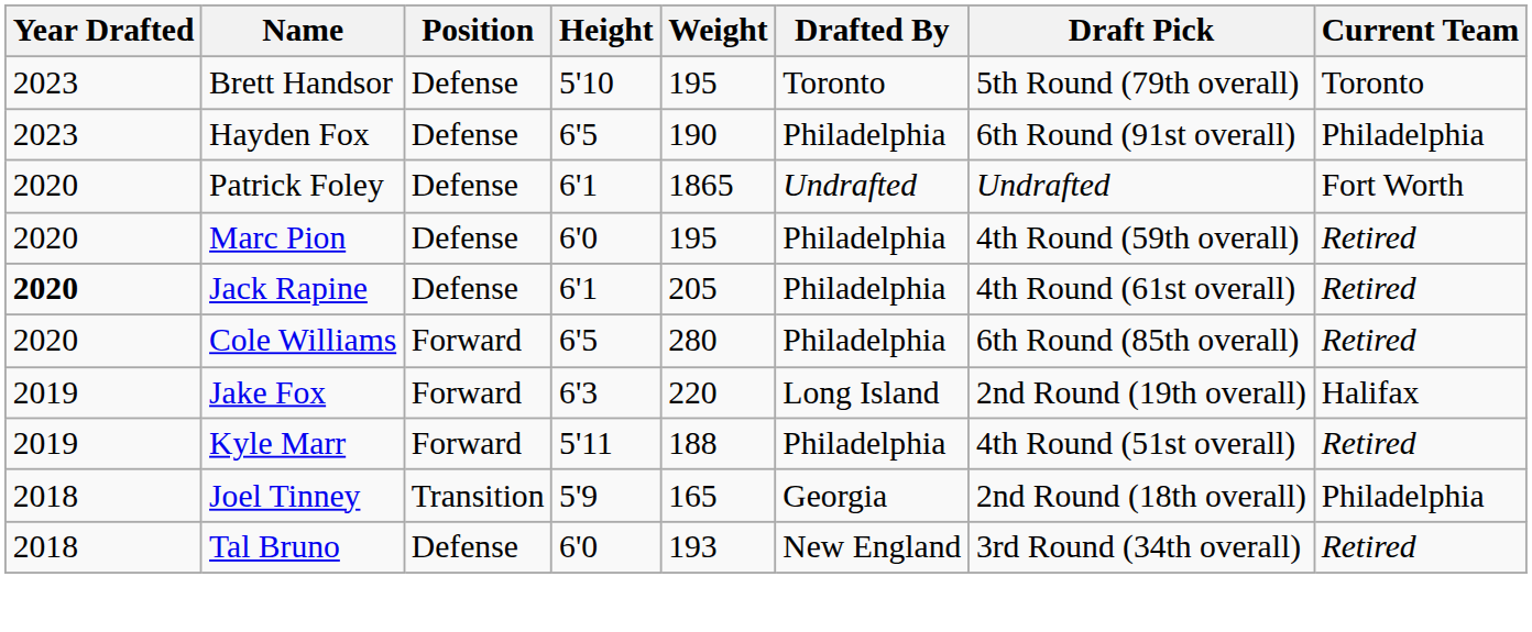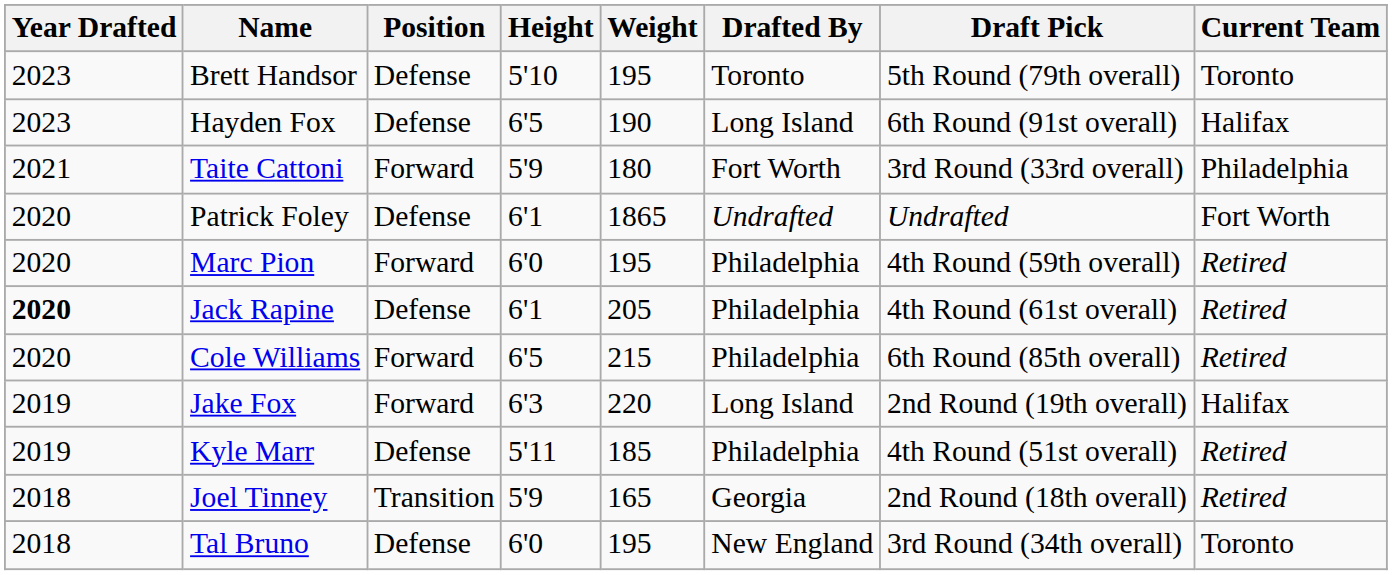Hayden Fox | Drafted By: Philadelphia -> Long Island
Hayden Fox | Current Team: Philadelphia -> Halifax
+ row: 2021 | Taite Cattoni | Forward | 5'9 | 180 | Fort Worth | 3rd Round (33rd overall) | Philadelphia
Marc Pion | Position: Defense -> Forward
Cole Williams | Weight: 280 -> 215
Kyle Marr | Position: Forward -> Defense
Kyle Marr | Weight: 188 -> 185
Joel Tinney | Current Team: Philadelphia -> Retired
Tal Bruno | Weight: 193 -> 195
Tal Bruno | Current Team: Retired -> Toronto
